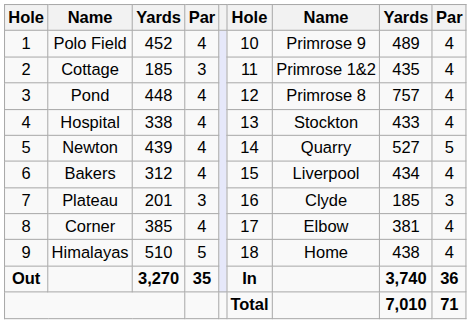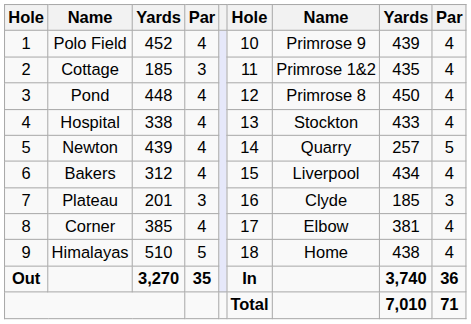Polo Field | column 8: 489 -> 439
Pond | column 8: 757 -> 450
Newton | column 8: 527 -> 257
